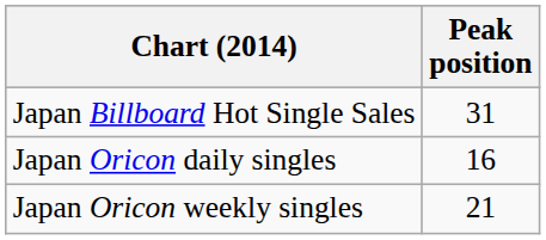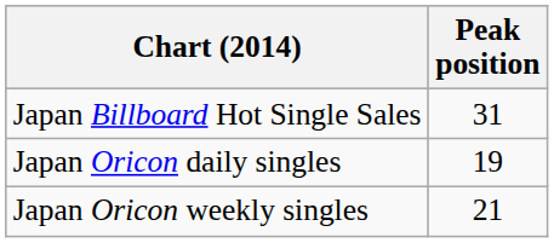Japan Oricon daily singles | Peak position: 16 -> 19
